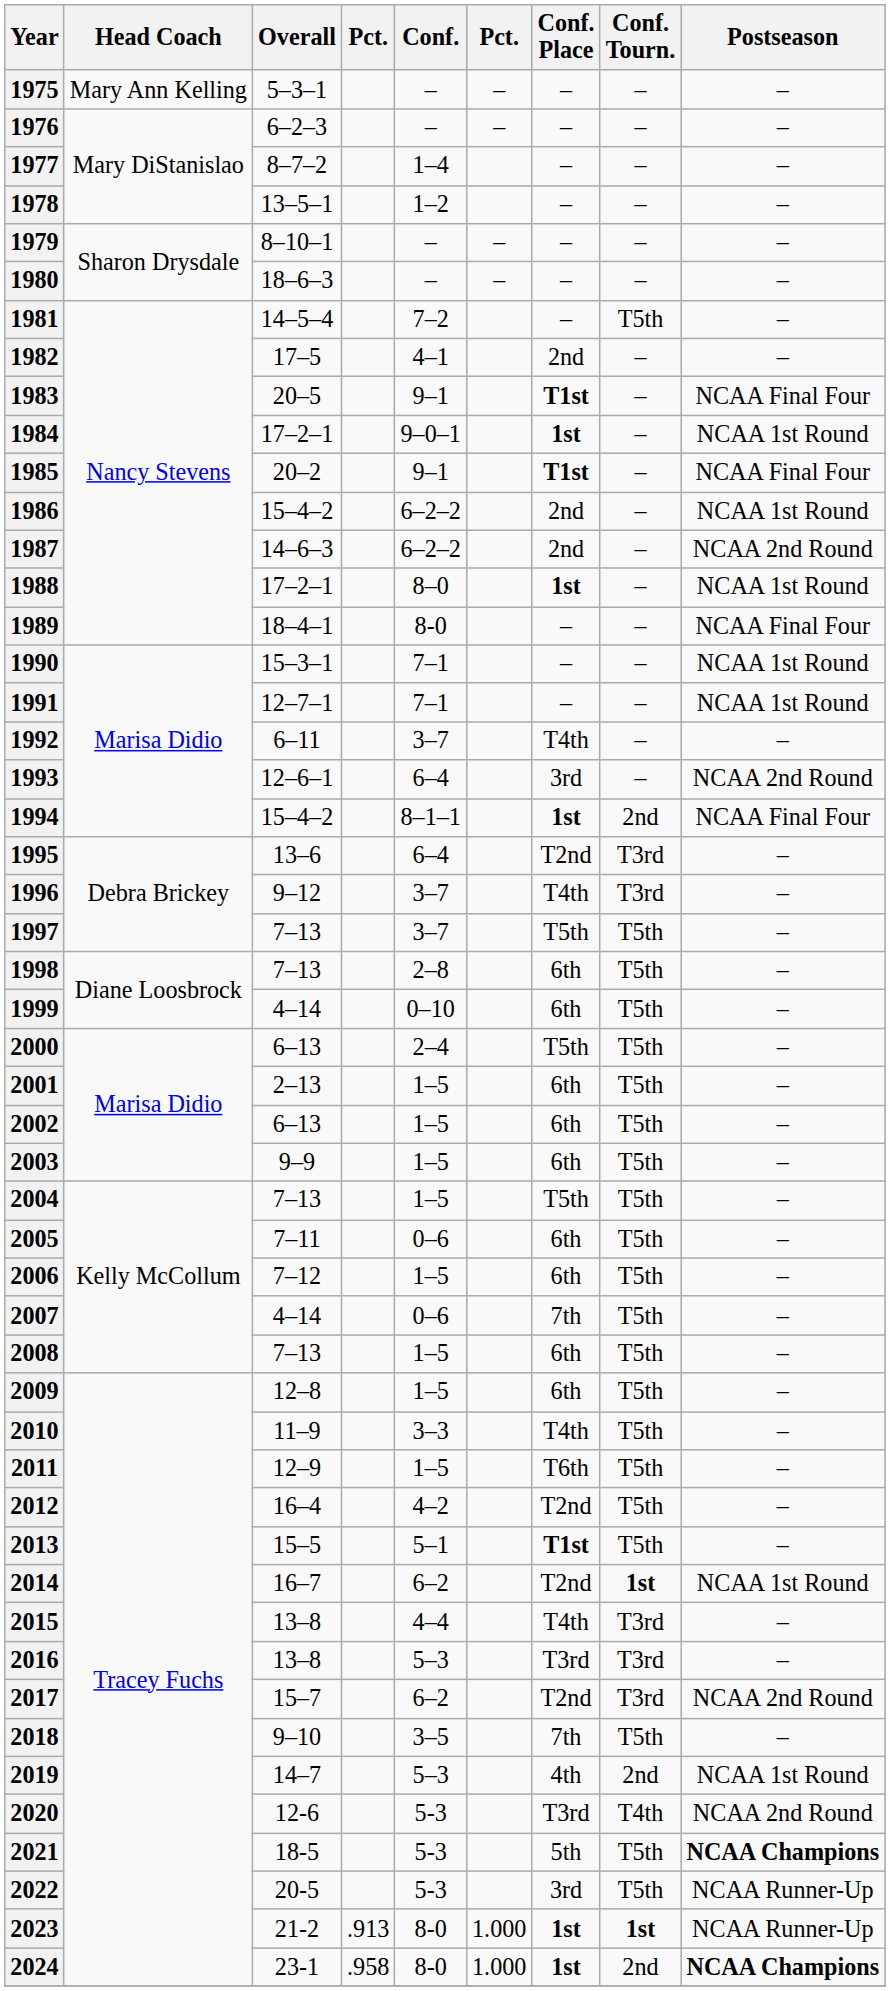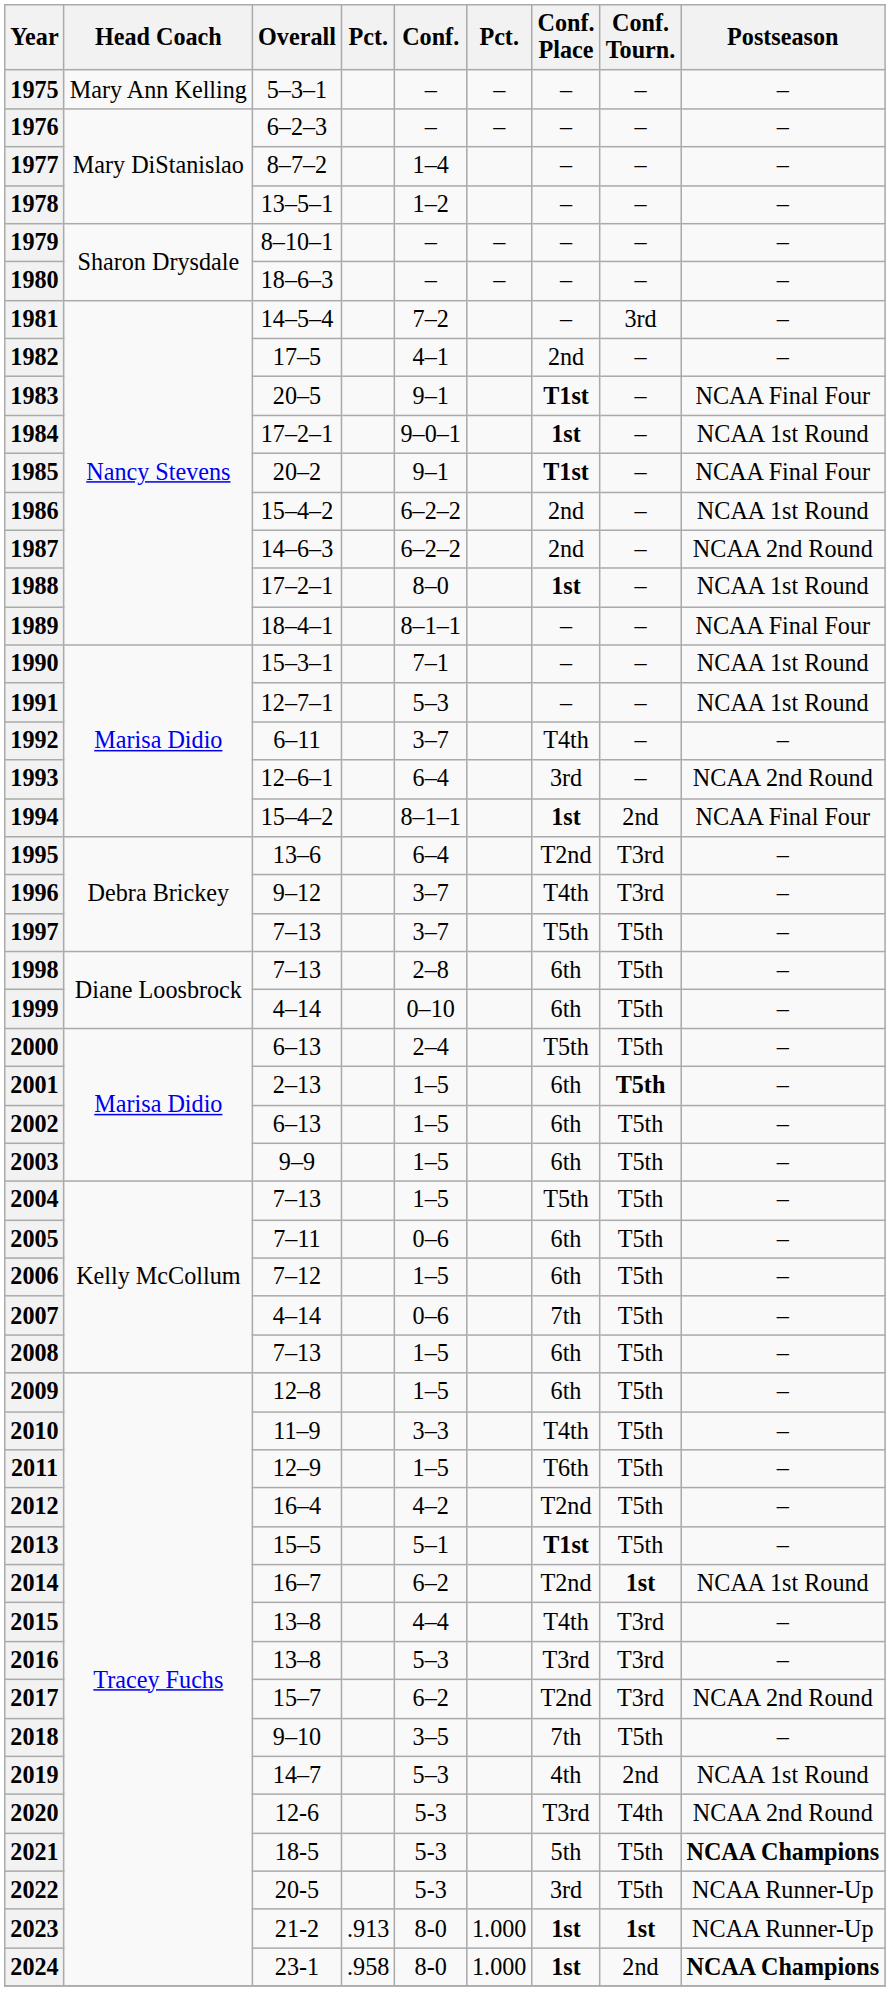1981 | Conf. Tourn.: T5th -> 3rd
1989 | Conf.: 8-0 -> 8–1–1
1991 | Conf.: 7–1 -> 5–3
2001 | Conf. Tourn.: normal -> bold
